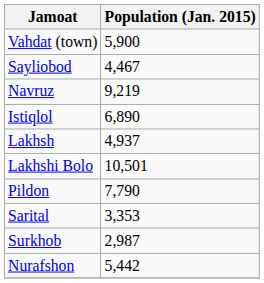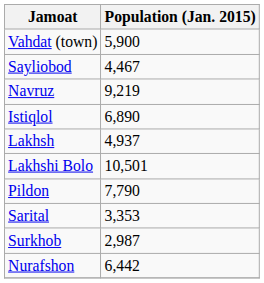Nurafshon | Population (Jan. 2015): 5,442 -> 6,442
